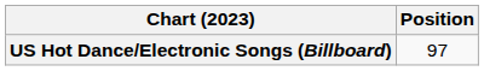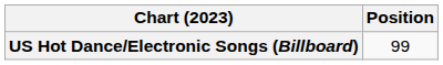US Hot Dance/Electronic Songs (Billboard) | Position: 97 -> 99
